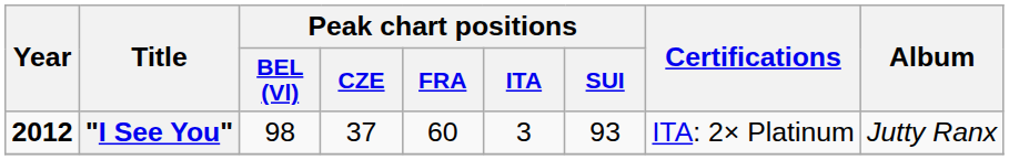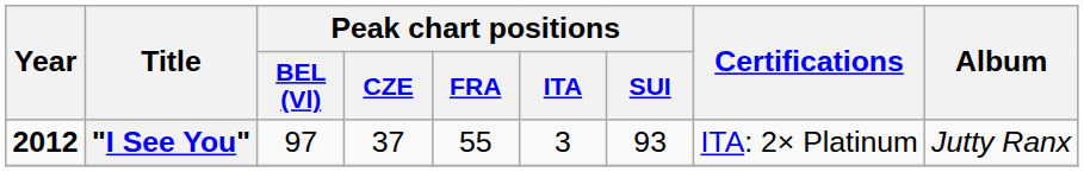"I See You" | Peak chart positions / BEL (Vl): 98 -> 97
"I See You" | Peak chart positions / FRA: 60 -> 55
